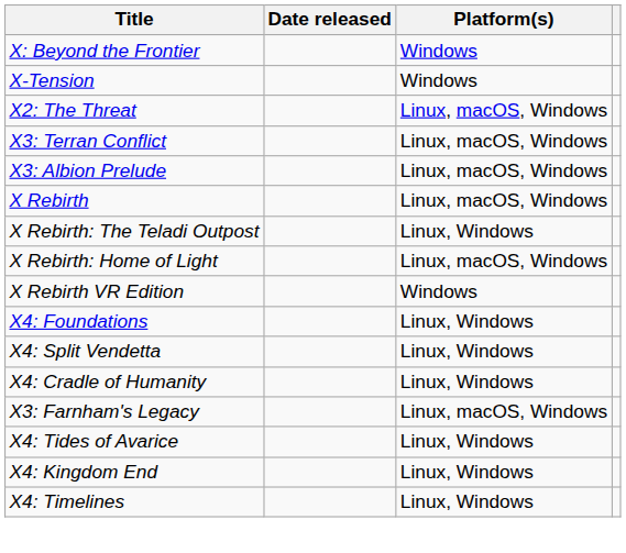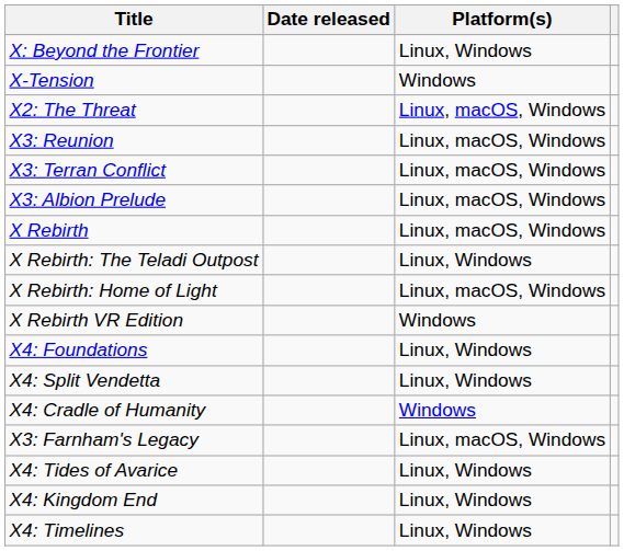X: Beyond the Frontier | Platform(s): Windows -> Linux, Windows
+ row: X3: Reunion | Linux, macOS, Windows
X4: Cradle of Humanity | Platform(s): Linux, Windows -> Windows
